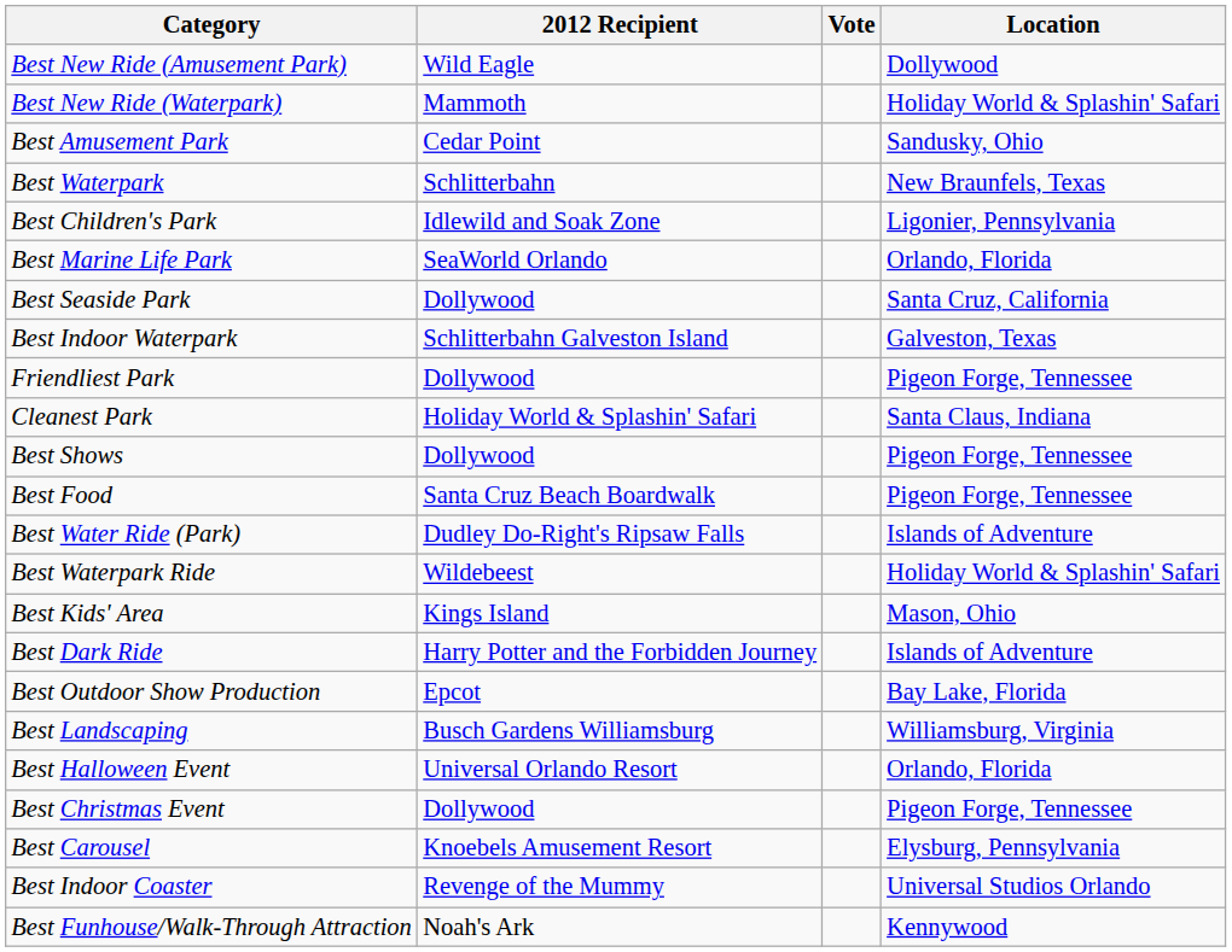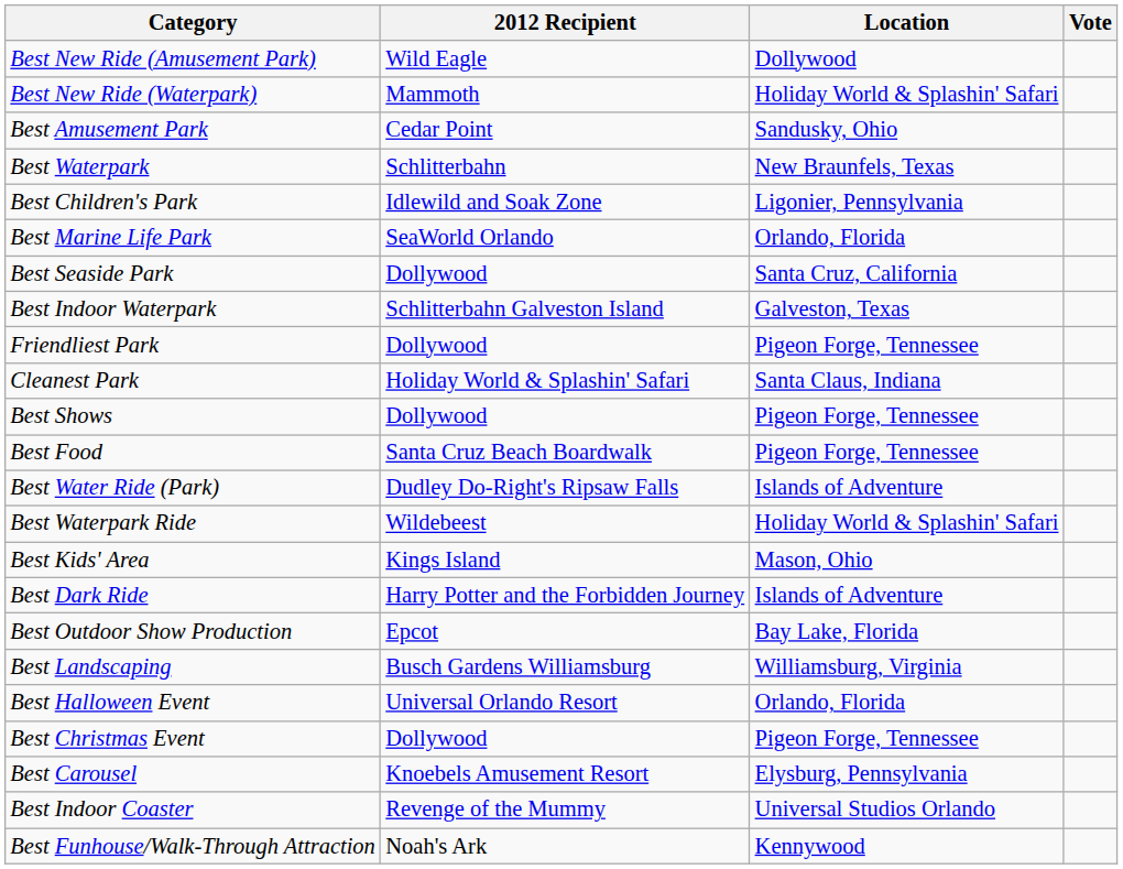columns swapped: Location <-> Vote
